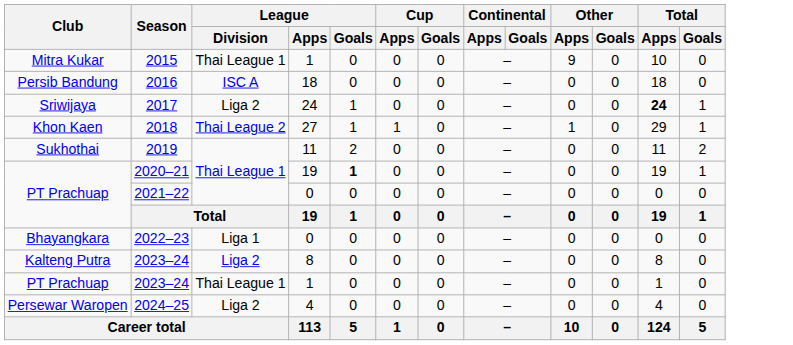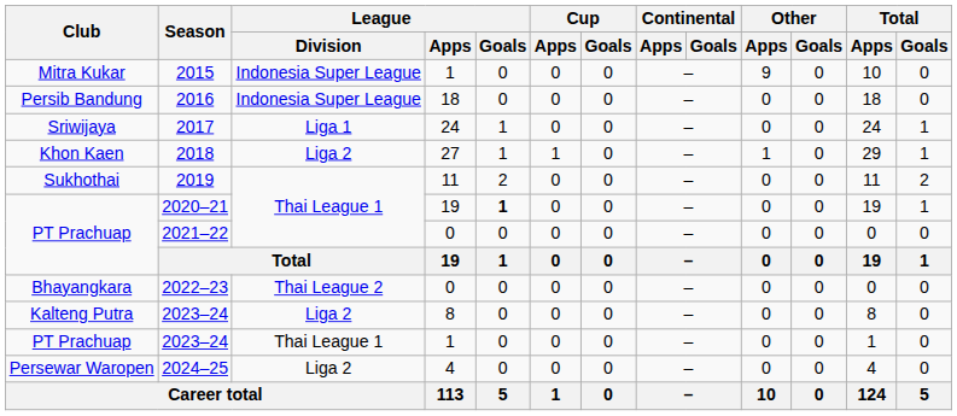2015 | League / Division: Thai League 1 -> Indonesia Super League
2016 | League / Division: ISC A -> Indonesia Super League
2017 | League / Division: Liga 2 -> Liga 1
2017 | Total / Apps: bold -> normal
2018 | League / Division: Thai League 2 -> Liga 2
2022–23 | League / Division: Liga 1 -> Thai League 2
